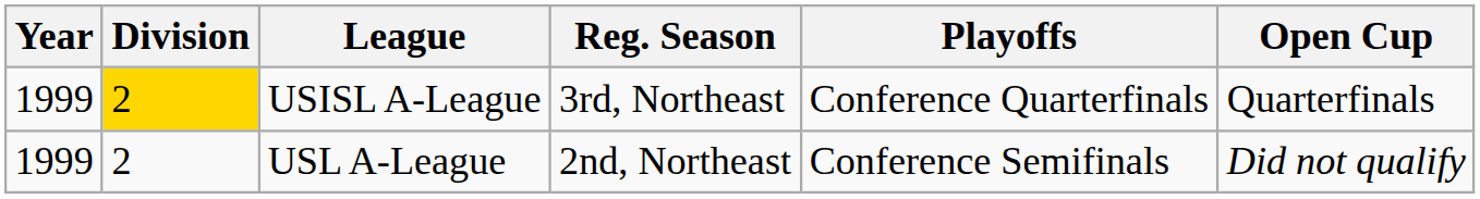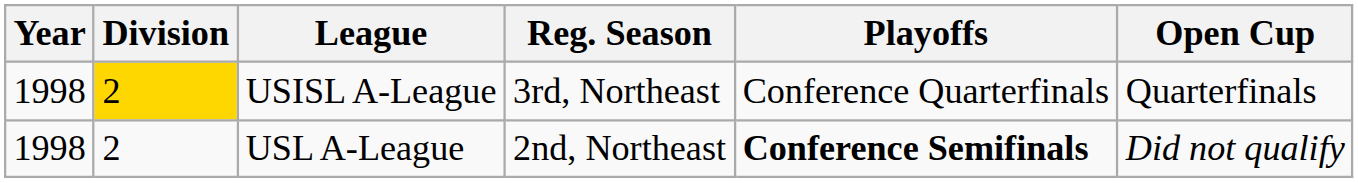USISL A-League | Year: 1999 -> 1998
USL A-League | Year: 1999 -> 1998
USL A-League | Playoffs: normal -> bold
